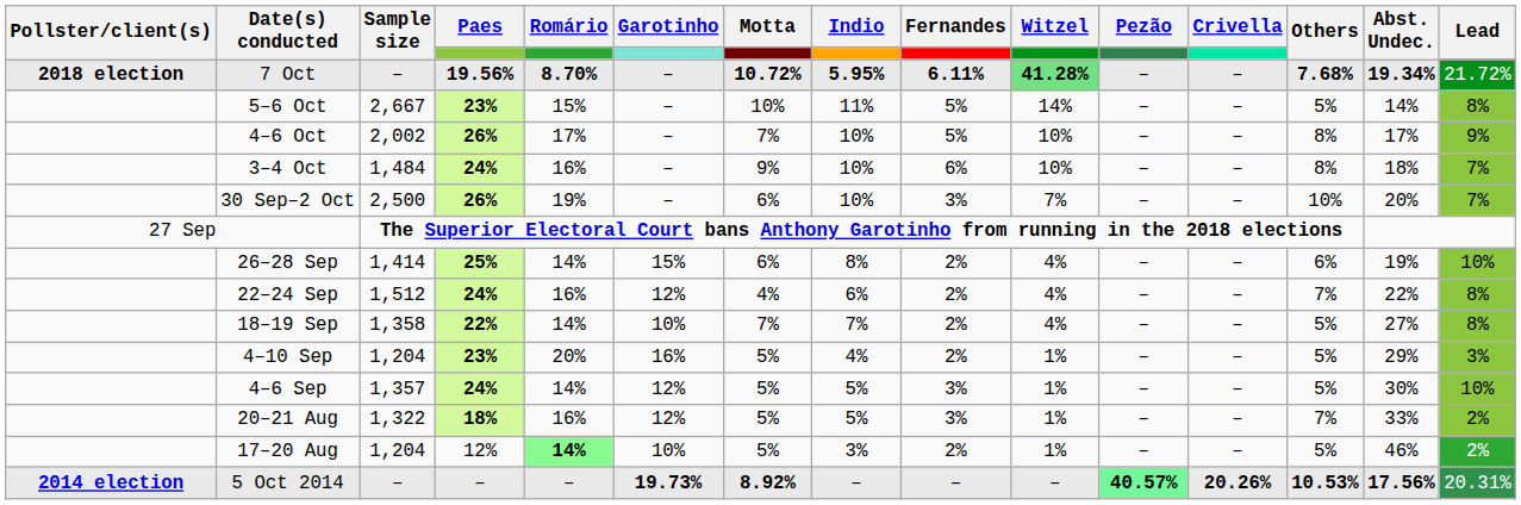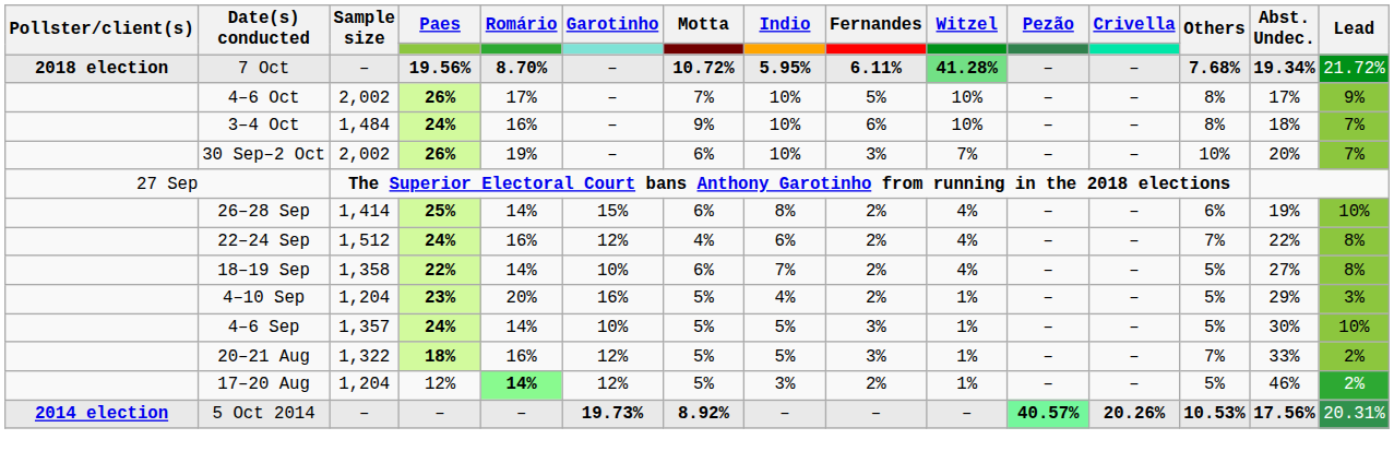- row: 5–6 Oct | 2,667 | 23% | 15% | – | 10% | 11% | 5% | 14% | – | – | 5% | 14% | 8%
30 Sep–2 Oct | Sample size: 2,500 -> 2,002
18–19 Sep | Motta: 7% -> 6%
4–6 Sep | Garotinho: 12% -> 10%
17–20 Aug | Garotinho: 10% -> 12%
